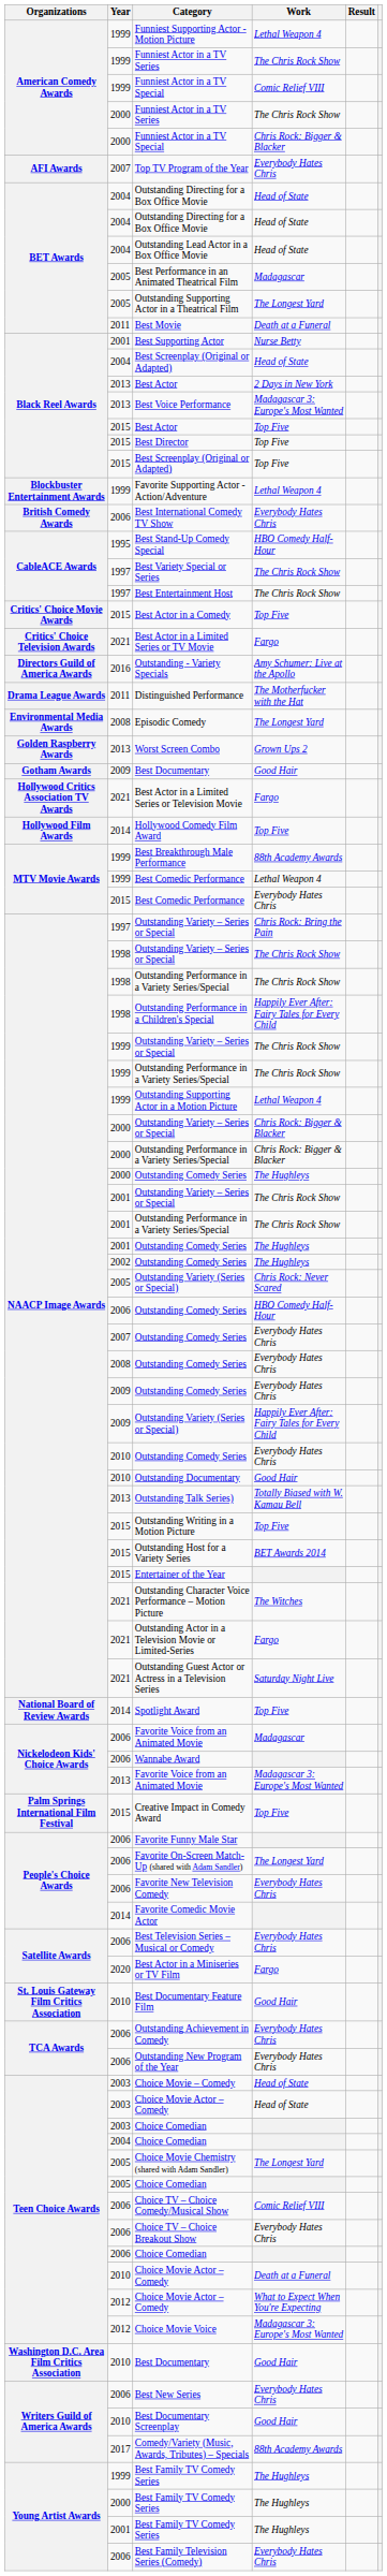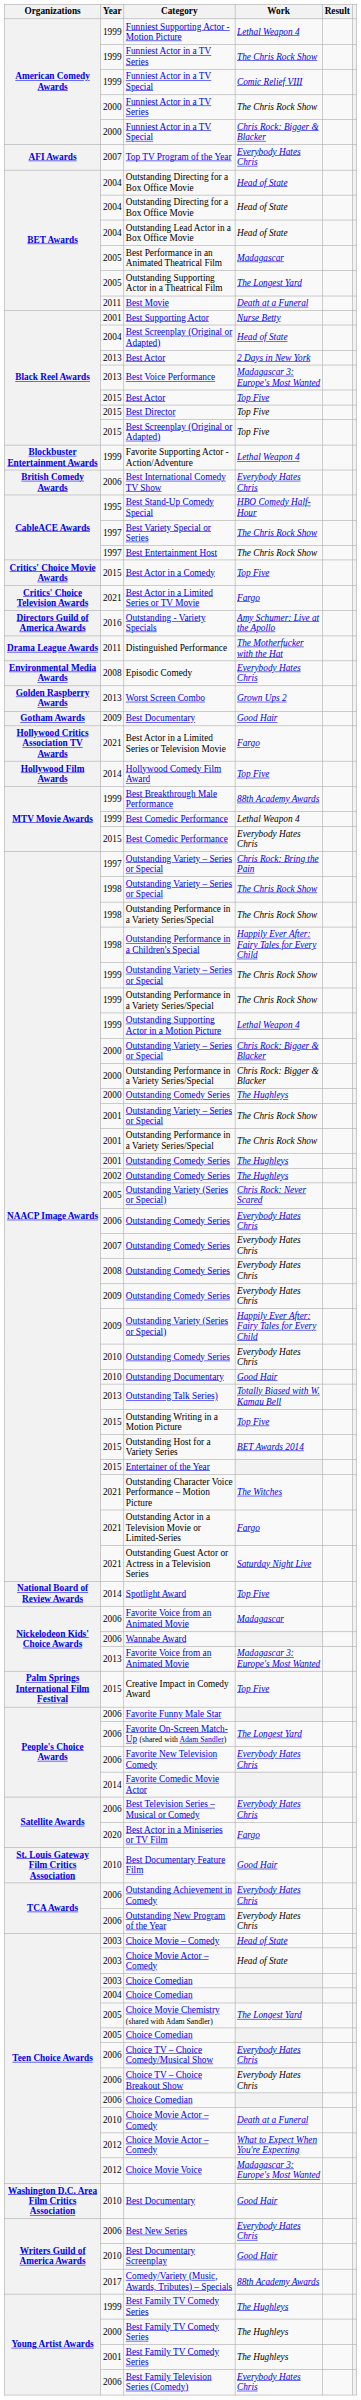Episodic Comedy | Work: The Longest Yard -> Everybody Hates Chris
2006 / Outstanding Comedy Series | Work: HBO Comedy Half-Hour -> Everybody Hates Chris
Choice TV – Choice Comedy/Musical Show | Work: Comic Relief VIII -> Everybody Hates Chris
